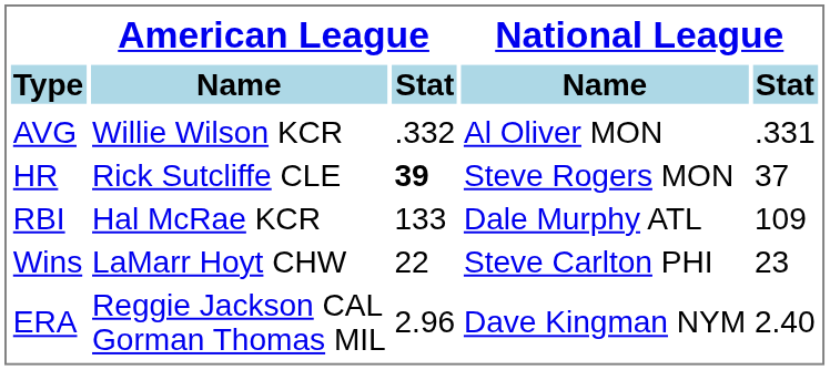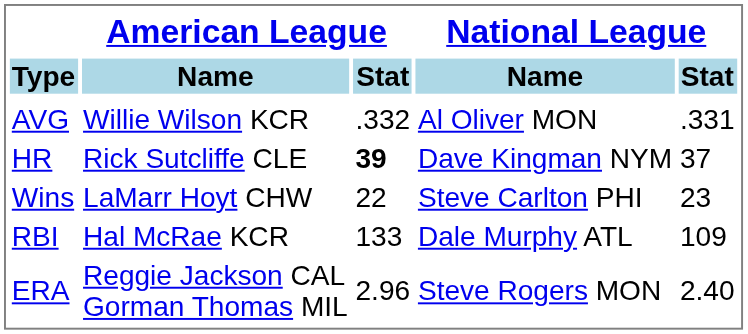HR | National League / Name: Steve Rogers MON -> Dave Kingman NYM
rows swapped: RBI <-> Wins
ERA | National League / Name: Dave Kingman NYM -> Steve Rogers MON
